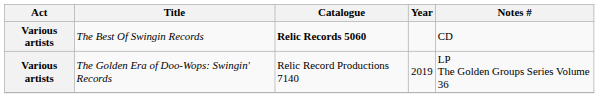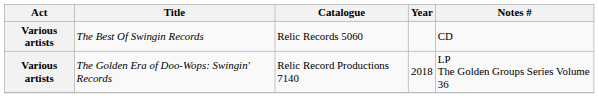The Best Of Swingin Records | Catalogue: bold -> normal
The Golden Era of Doo-Wops: Swingin' Records | Year: 2019 -> 2018
